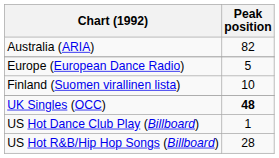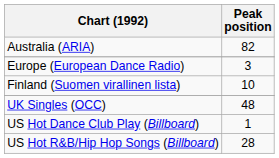Europe (European Dance Radio) | Peak position: 5 -> 3
UK Singles (OCC) | Peak position: bold -> normal
